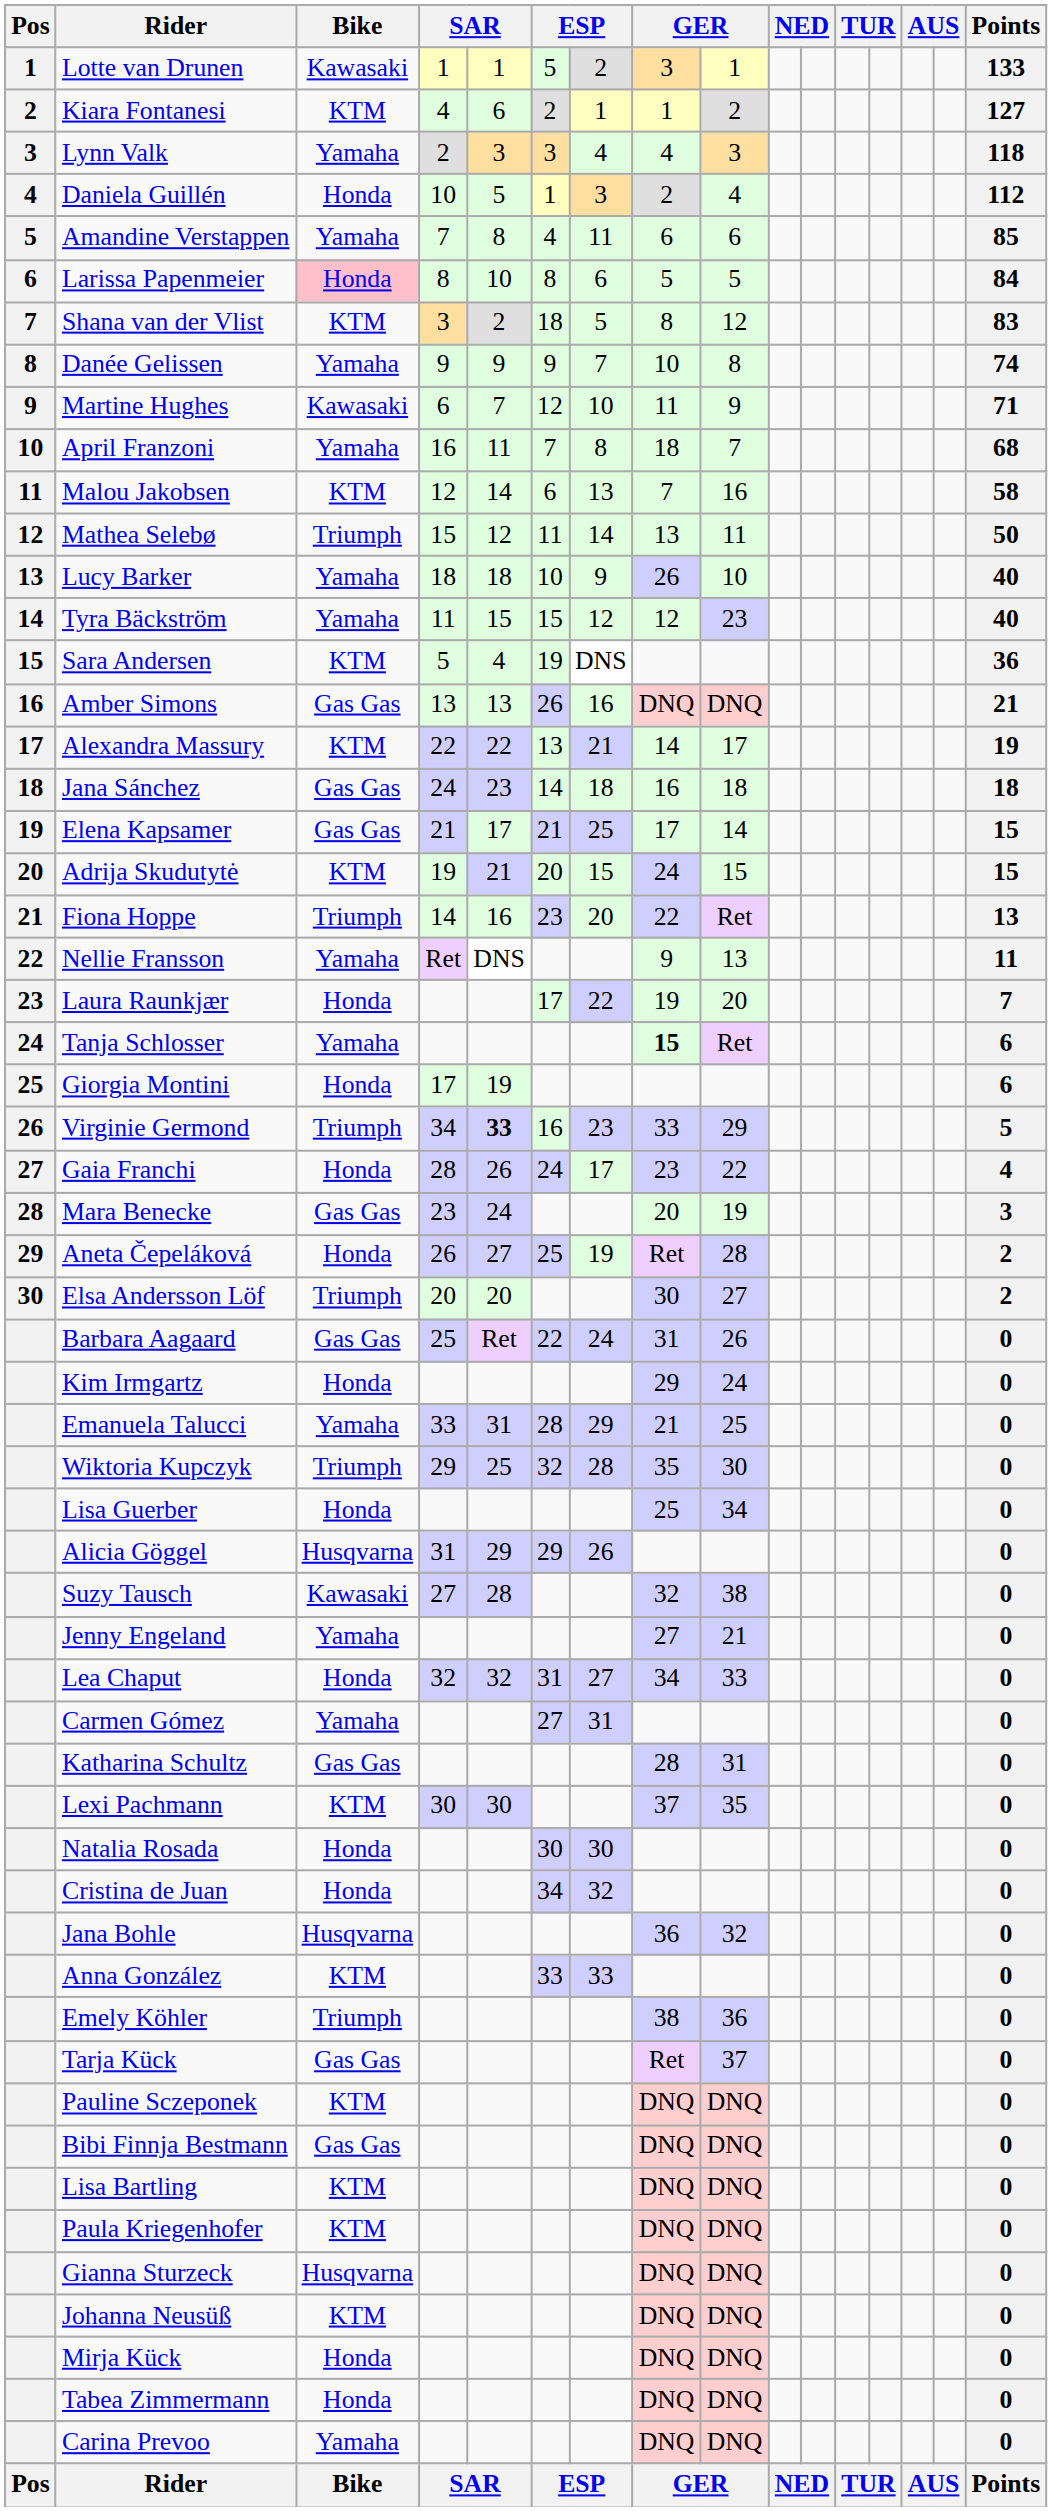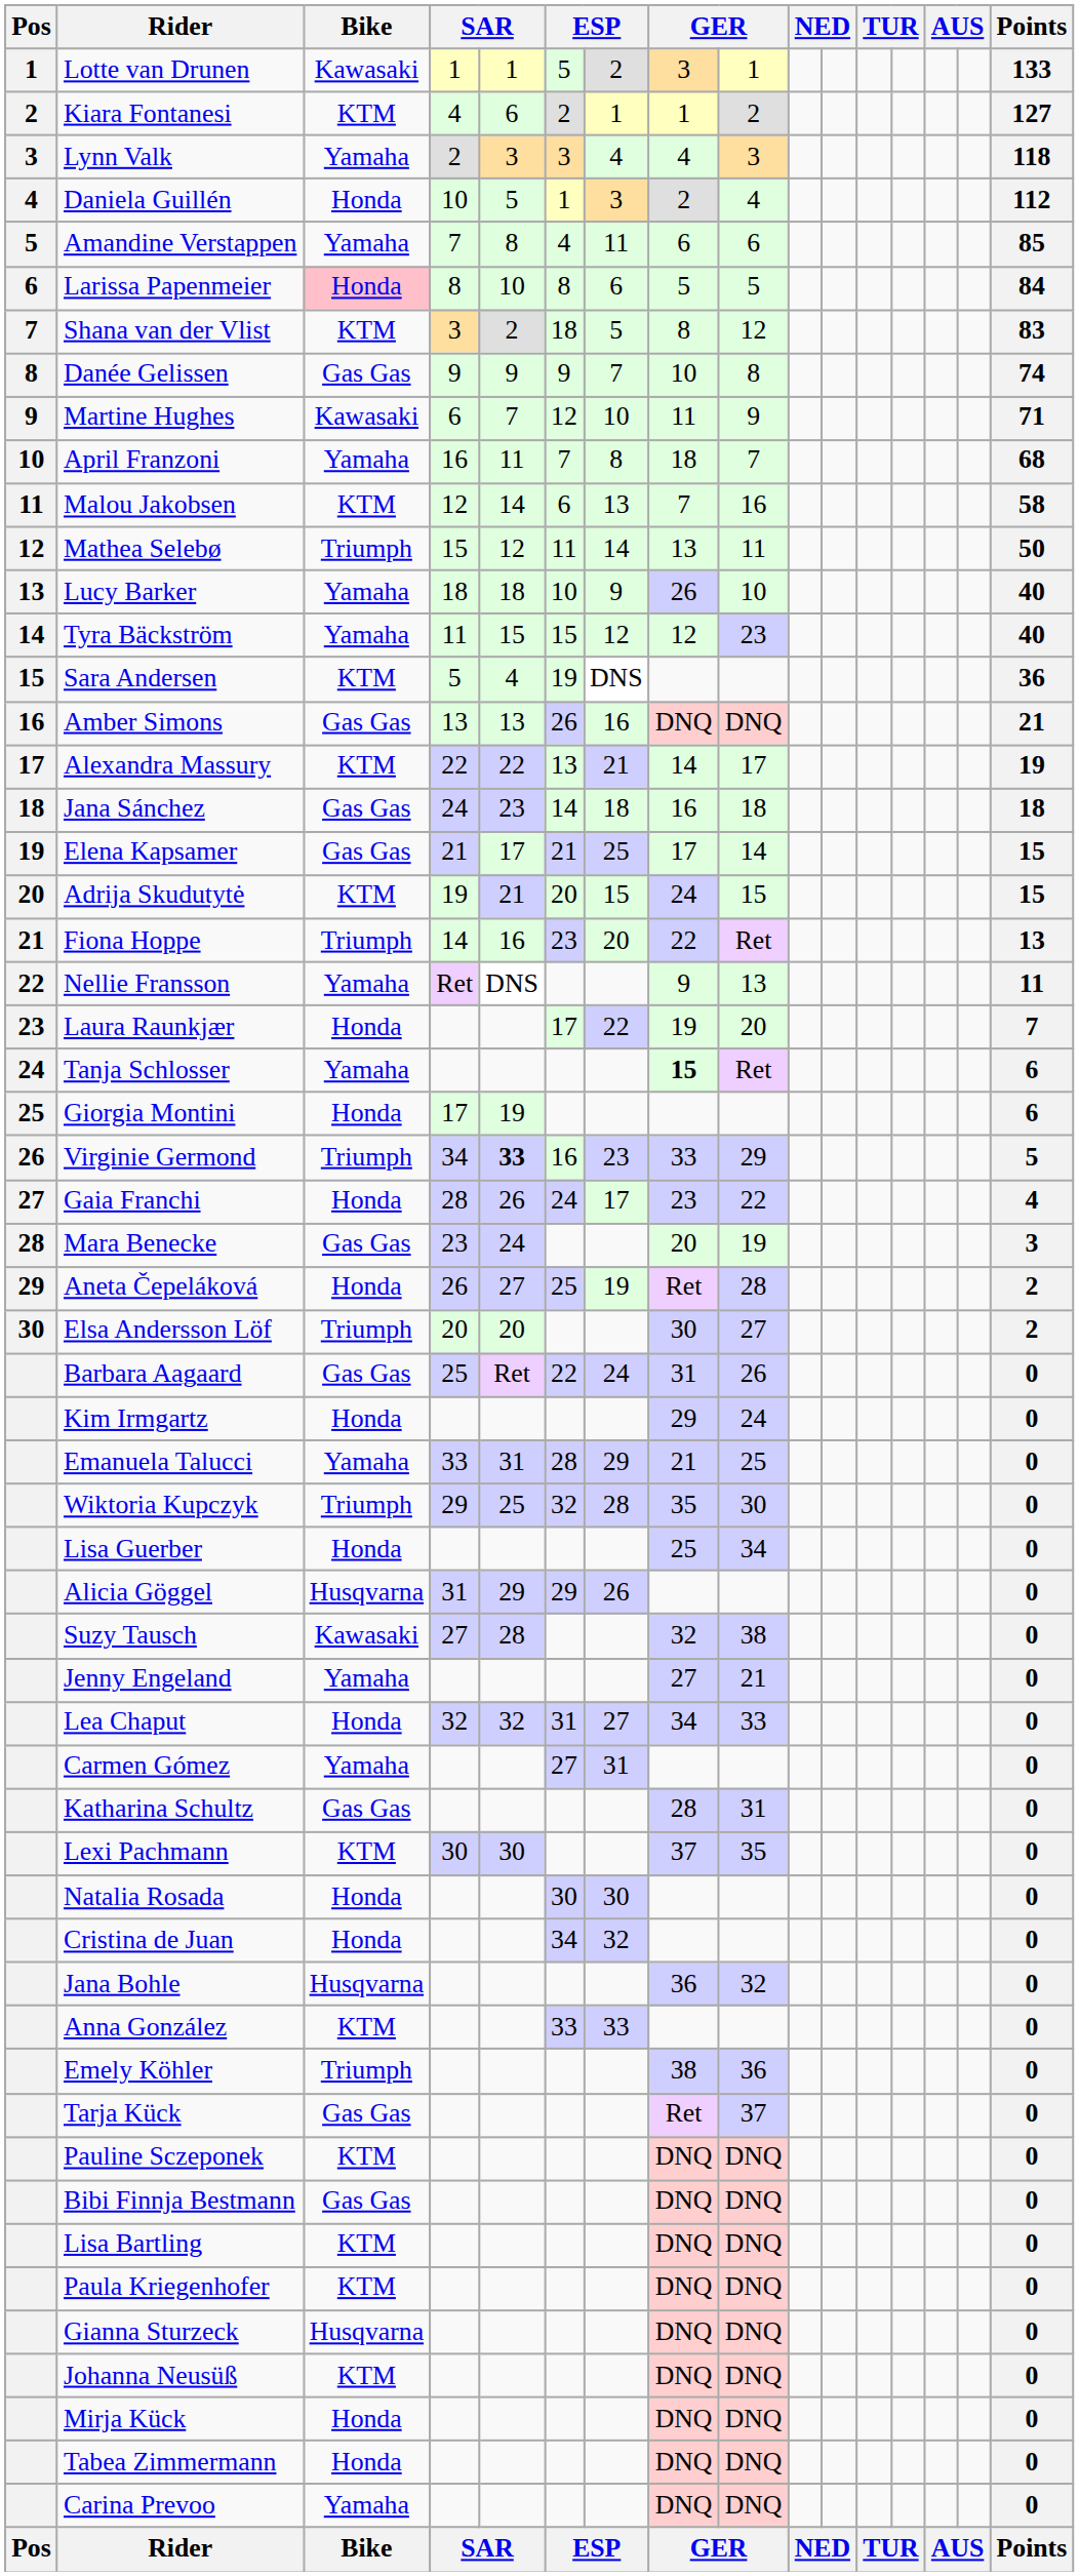Danée Gelissen | Bike: Yamaha -> Gas Gas
